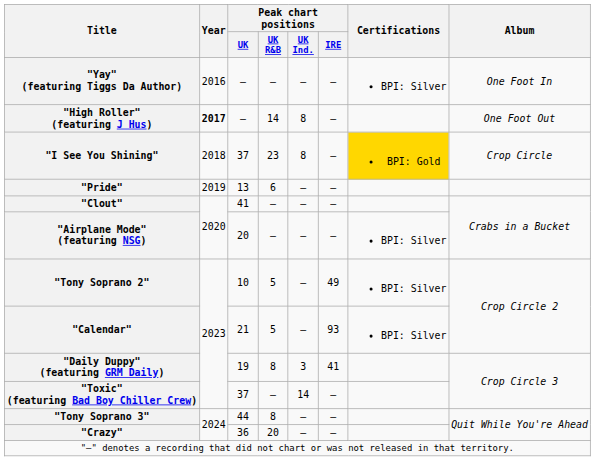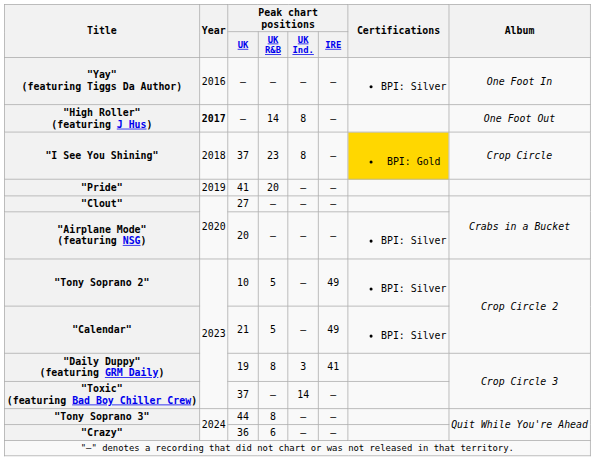"Pride" | Peak chart positions / UK: 13 -> 41
"Pride" | Peak chart positions / UK R&B: 6 -> 20
"Clout" | Peak chart positions / UK: 41 -> 27
"Calendar" | Peak chart positions / IRE: 93 -> 49
"Crazy" | Peak chart positions / UK R&B: 20 -> 6
